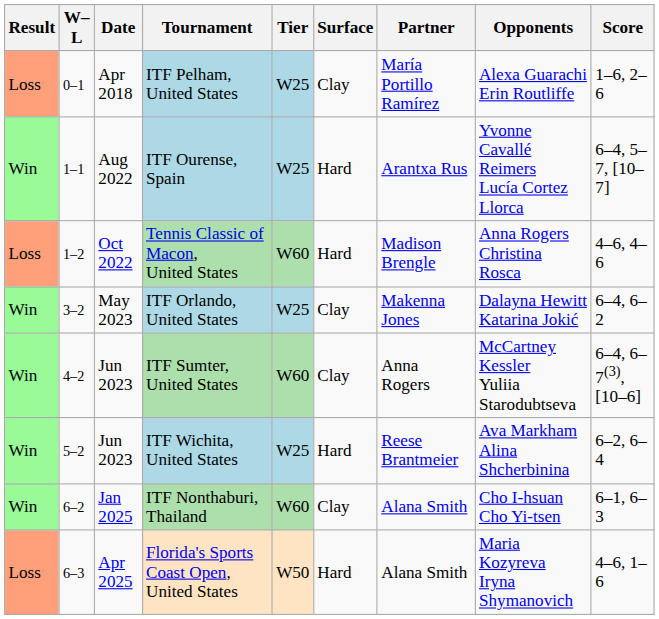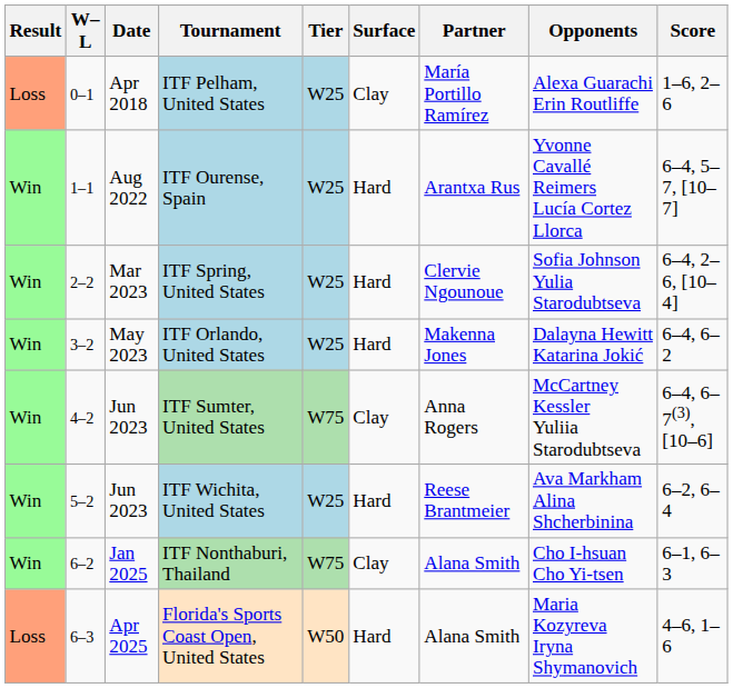- row: Loss | 1–2 | Oct 2022 | Tennis Classic of Macon, United States | W60 | Hard | Madison Brengle | Anna Rogers Christina Rosca | 4–6, 4–6
+ row: Win | 2–2 | Mar 2023 | ITF Spring, United States | W25 | Hard | Clervie Ngounoue | Sofia Johnson Yulia Starodubtseva | 6–4, 2–6, [10–4]
ITF Orlando, United States | Surface: Clay -> Hard
ITF Sumter, United States | Tier: W60 -> W75
ITF Nonthaburi, Thailand | Tier: W60 -> W75
